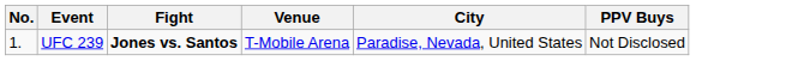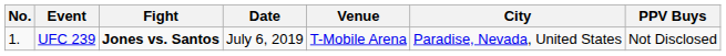+ column: Date | July 6, 2019
